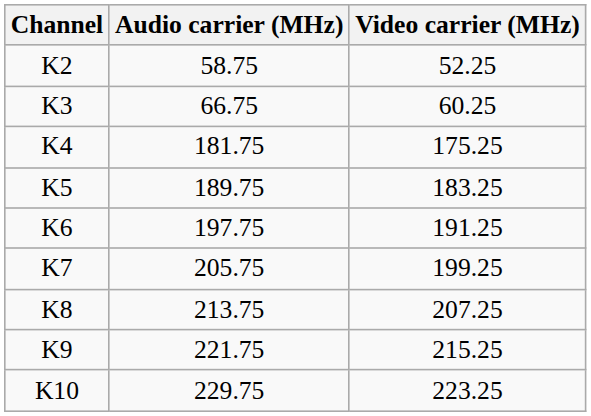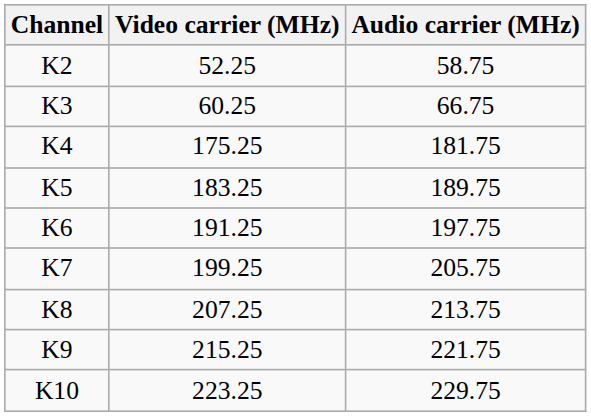columns swapped: Video carrier (MHz) <-> Audio carrier (MHz)
